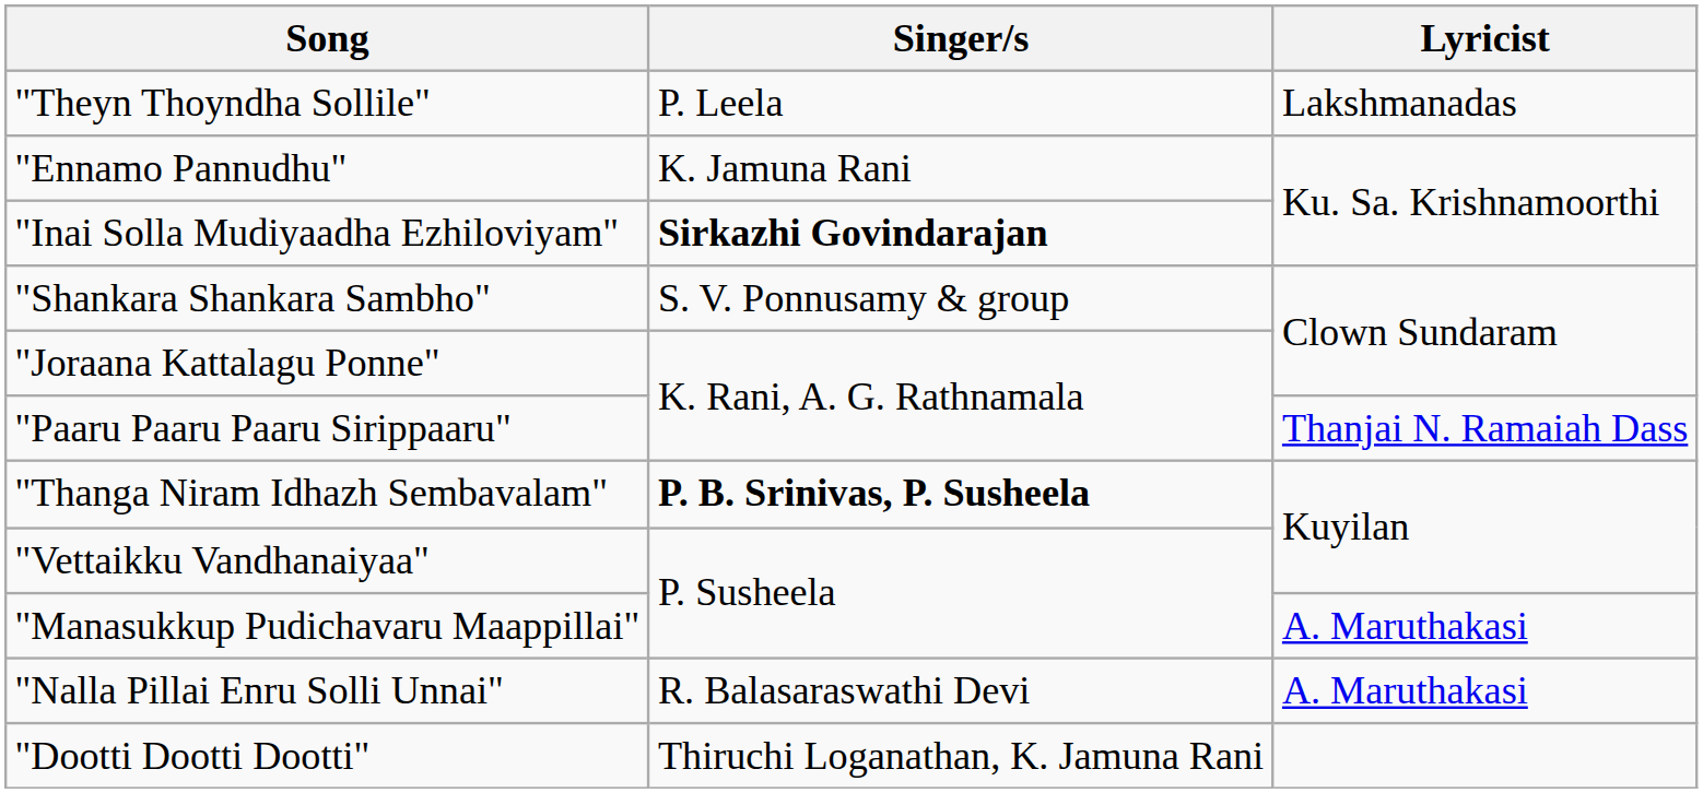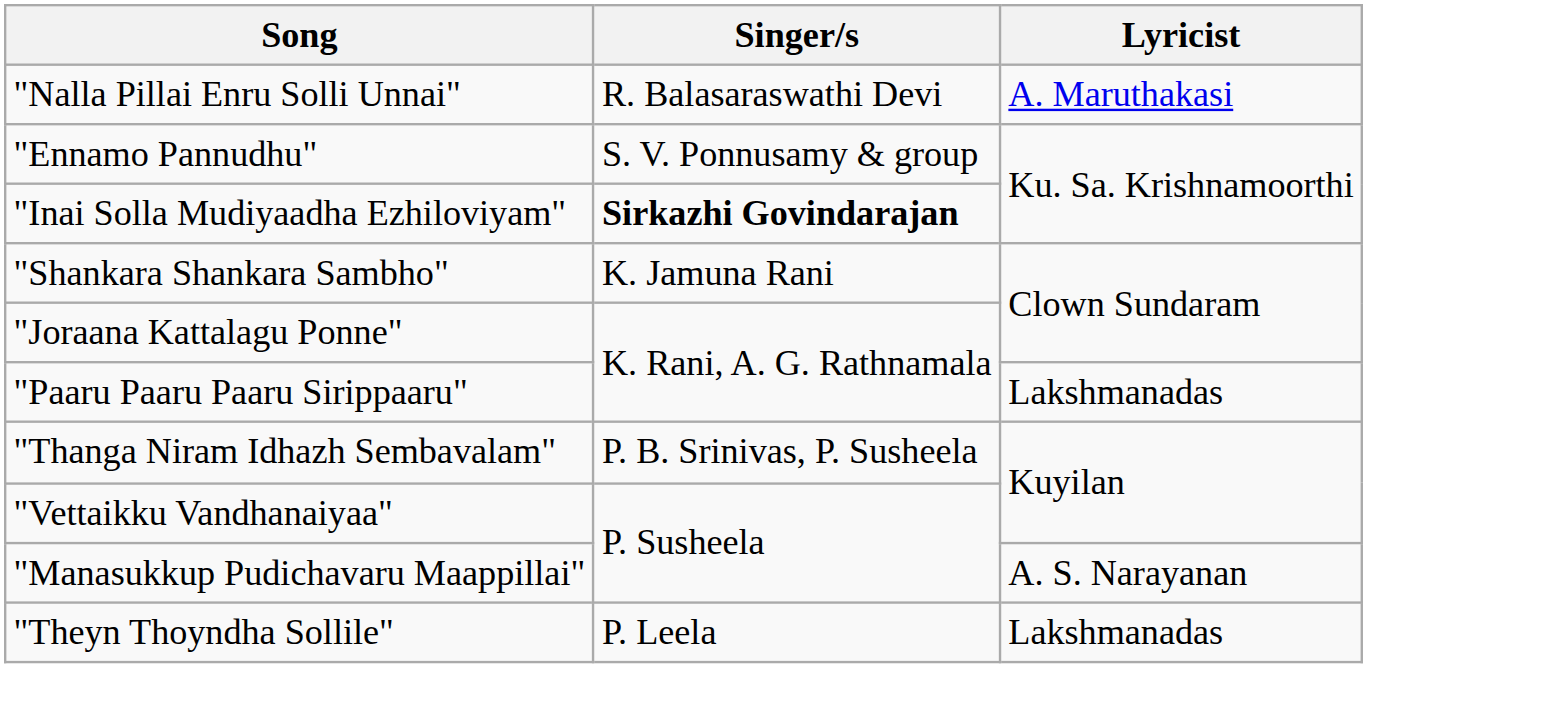rows swapped: "Nalla Pillai Enru Solli Unnai" <-> "Theyn Thoyndha Sollile"
"Ennamo Pannudhu" | Singer/s: K. Jamuna Rani -> S. V. Ponnusamy & group
"Shankara Shankara Sambho" | Singer/s: S. V. Ponnusamy & group -> K. Jamuna Rani
"Paaru Paaru Paaru Sirippaaru" | Lyricist: Thanjai N. Ramaiah Dass -> Lakshmanadas
"Thanga Niram Idhazh Sembavalam" | Singer/s: bold -> normal
"Manasukkup Pudichavaru Maappillai" | Lyricist: A. Maruthakasi -> A. S. Narayanan
- row: "Dootti Dootti Dootti" | Thiruchi Loganathan, K. Jamuna Rani
